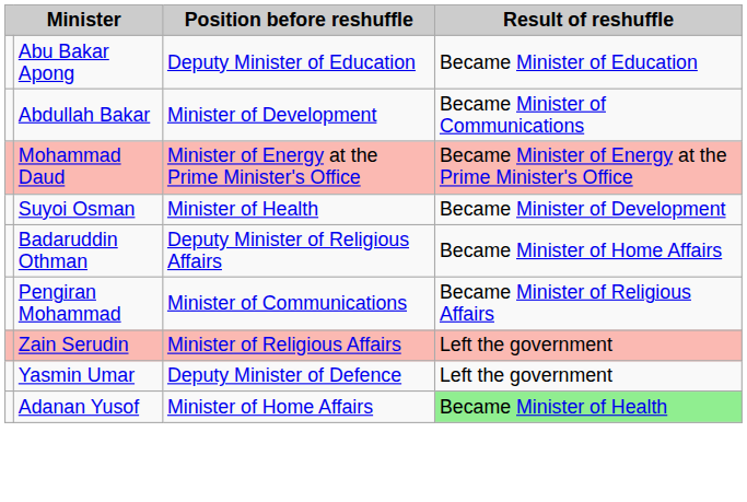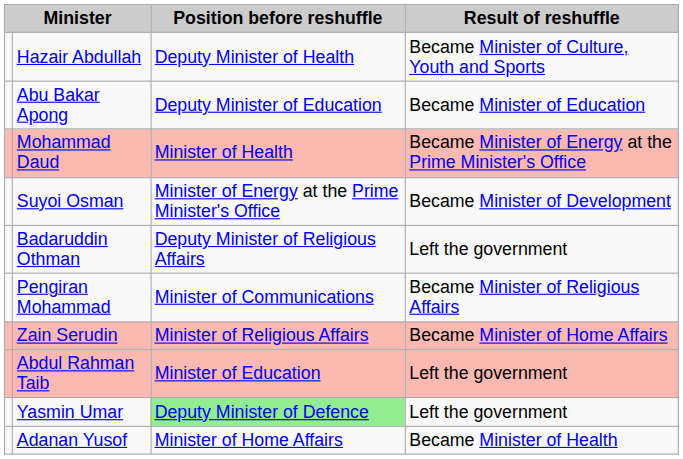+ row: Hazair Abdullah | Deputy Minister of Health | Became Minister of Culture, Youth and Sports
- row: Abdullah Bakar | Minister of Development | Became Minister of Communications
Mohammad Daud | Position before reshuffle: Minister of Energy at the Prime Minister's Office -> Minister of Health
Suyoi Osman | Position before reshuffle: Minister of Health -> Minister of Energy at the Prime Minister's Office
Badaruddin Othman | Result of reshuffle: Became Minister of Home Affairs -> Left the government
Zain Serudin | Result of reshuffle: Left the government -> Became Minister of Home Affairs
+ row: Abdul Rahman Taib | Minister of Education | Left the government
Yasmin Umar | Position before reshuffle: no background -> lightgreen background
Adanan Yusof | Result of reshuffle: lightgreen background -> no background
